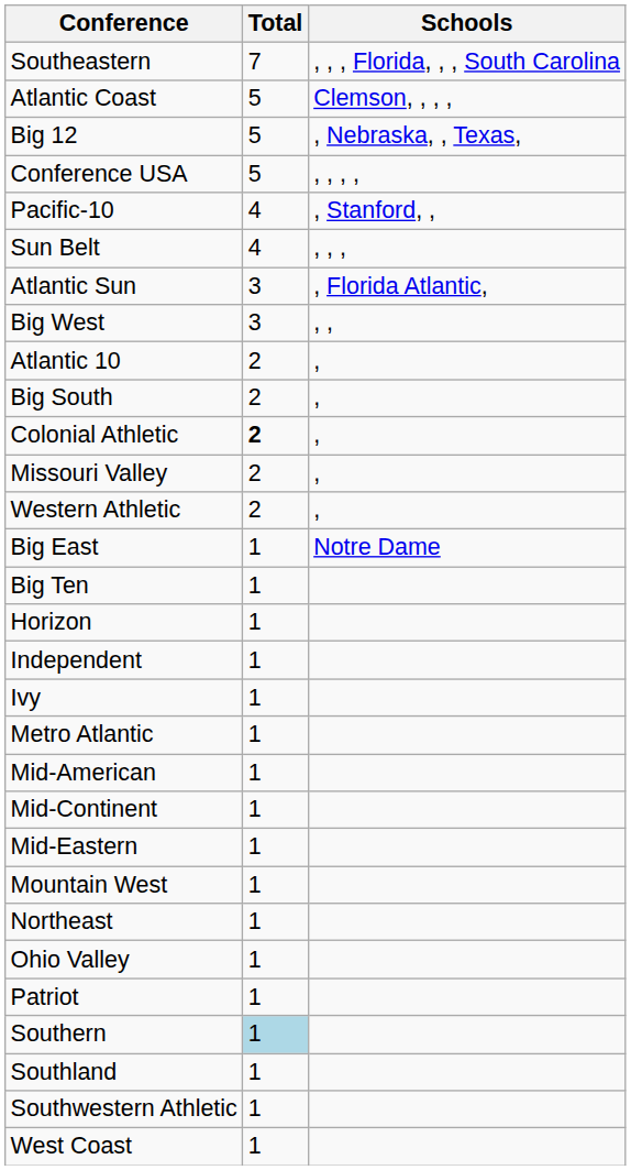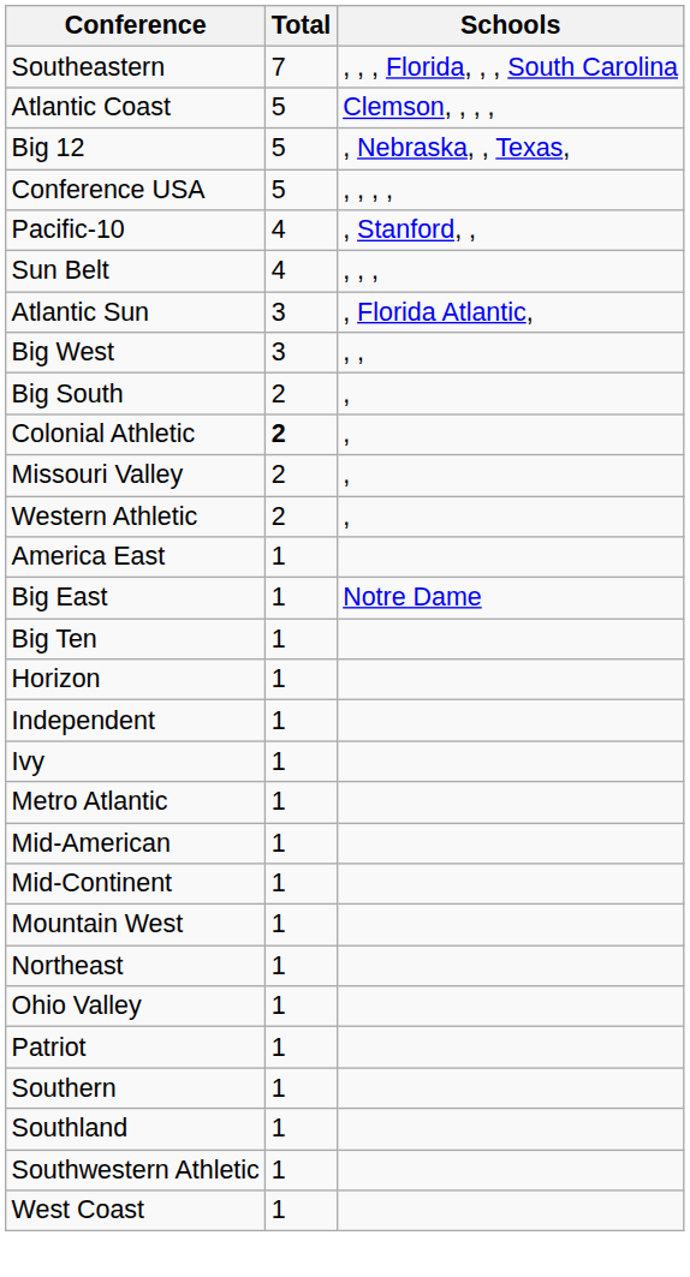- row: Atlantic 10 | 2 | ,
+ row: America East | 1
- row: Mid-Eastern | 1
Southern | Total: lightblue background -> no background
